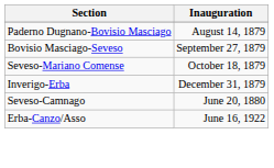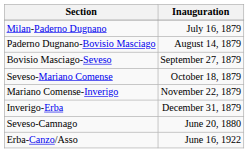+ row: Milan-Paderno Dugnano | July 16, 1879
+ row: Mariano Comense-Inverigo | November 22, 1879
